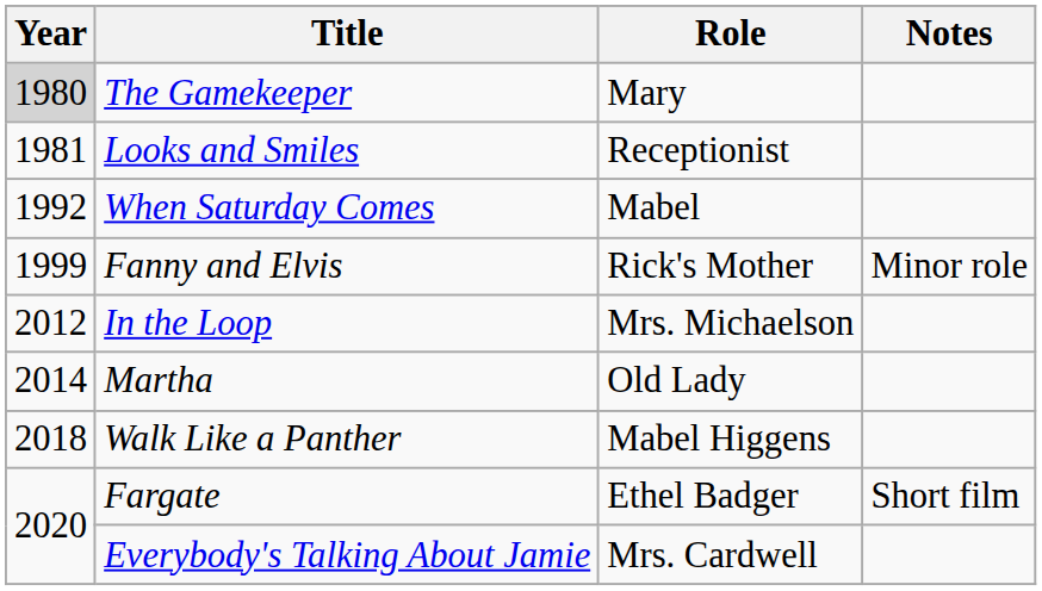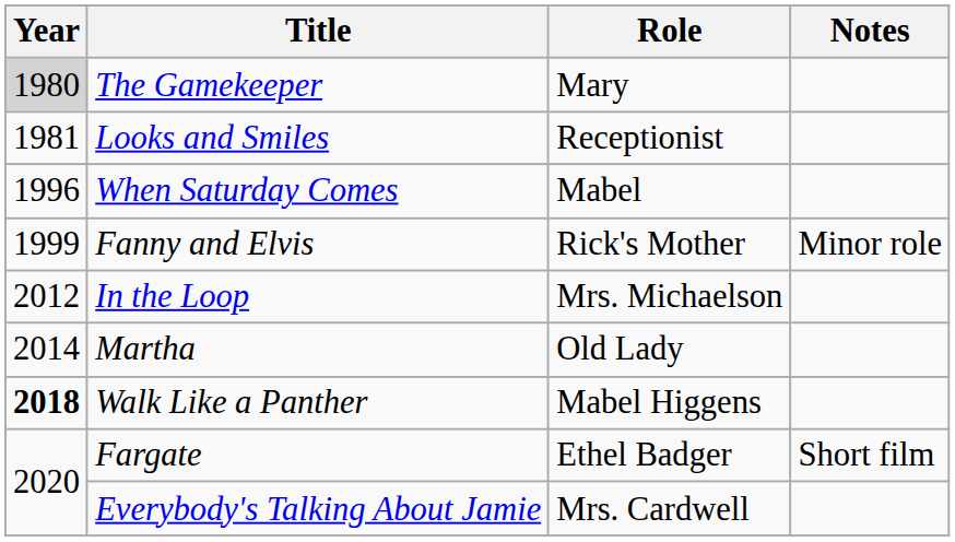When Saturday Comes | Year: 1992 -> 1996
Walk Like a Panther | Year: normal -> bold
